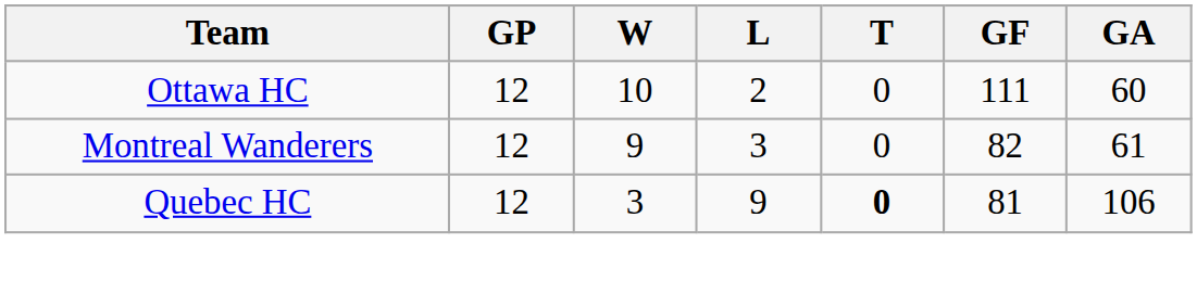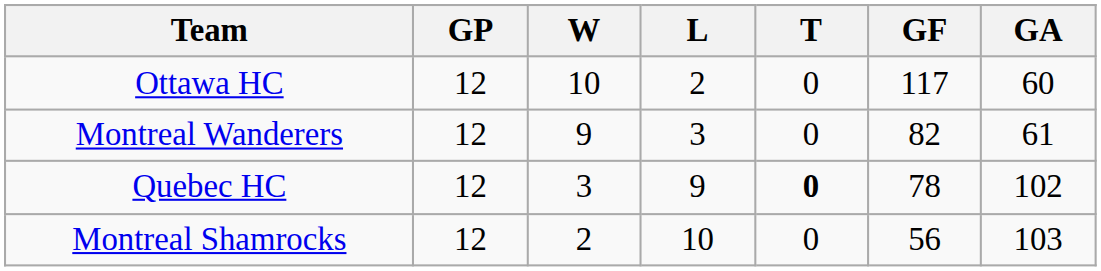Ottawa HC | GF: 111 -> 117
Quebec HC | GF: 81 -> 78
Quebec HC | GA: 106 -> 102
+ row: Montreal Shamrocks | 12 | 2 | 10 | 0 | 56 | 103
